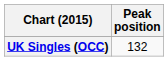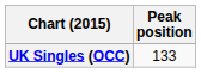UK Singles (OCC) | Peak position: 132 -> 133
